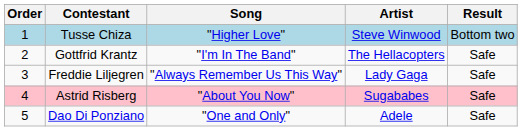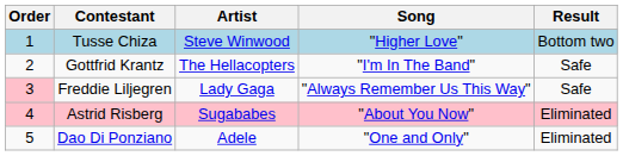columns swapped: Song <-> Artist
Freddie Liljegren | Order: no background -> pink background
Astrid Risberg | Result: Safe -> Eliminated
Dao Di Ponziano | Result: Safe -> Eliminated
